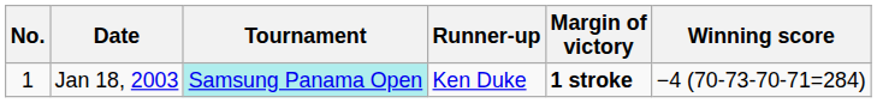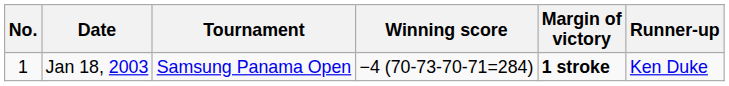columns swapped: Winning score <-> Runner-up
Jan 18, 2003 | Tournament: paleturquoise background -> no background
